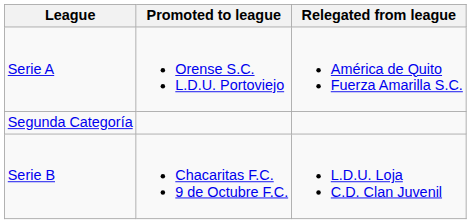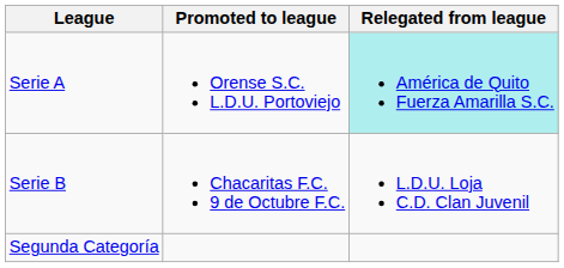Serie A | Relegated from league: no background -> paleturquoise background
rows swapped: Serie B <-> Segunda Categoría
